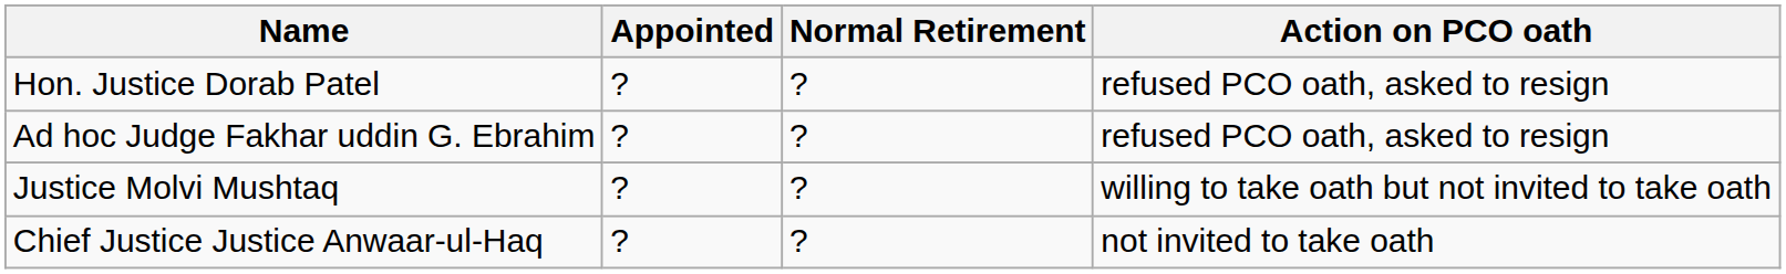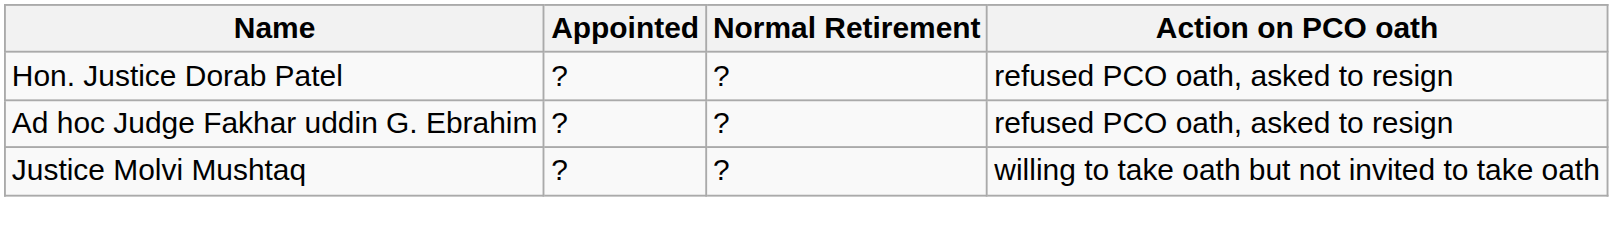- row: Chief Justice Justice Anwaar-ul-Haq | ? | ? | not invited to take oath
